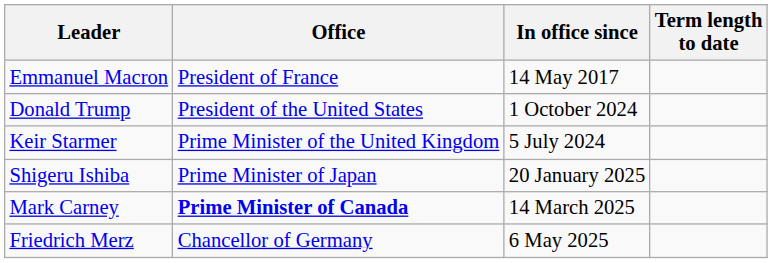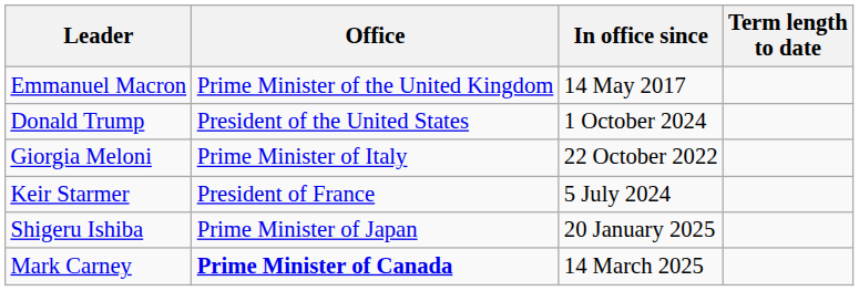Emmanuel Macron | Office: President of France -> Prime Minister of the United Kingdom
+ row: Giorgia Meloni | Prime Minister of Italy | 22 October 2022
Keir Starmer | Office: Prime Minister of the United Kingdom -> President of France
- row: Friedrich Merz | Chancellor of Germany | 6 May 2025
